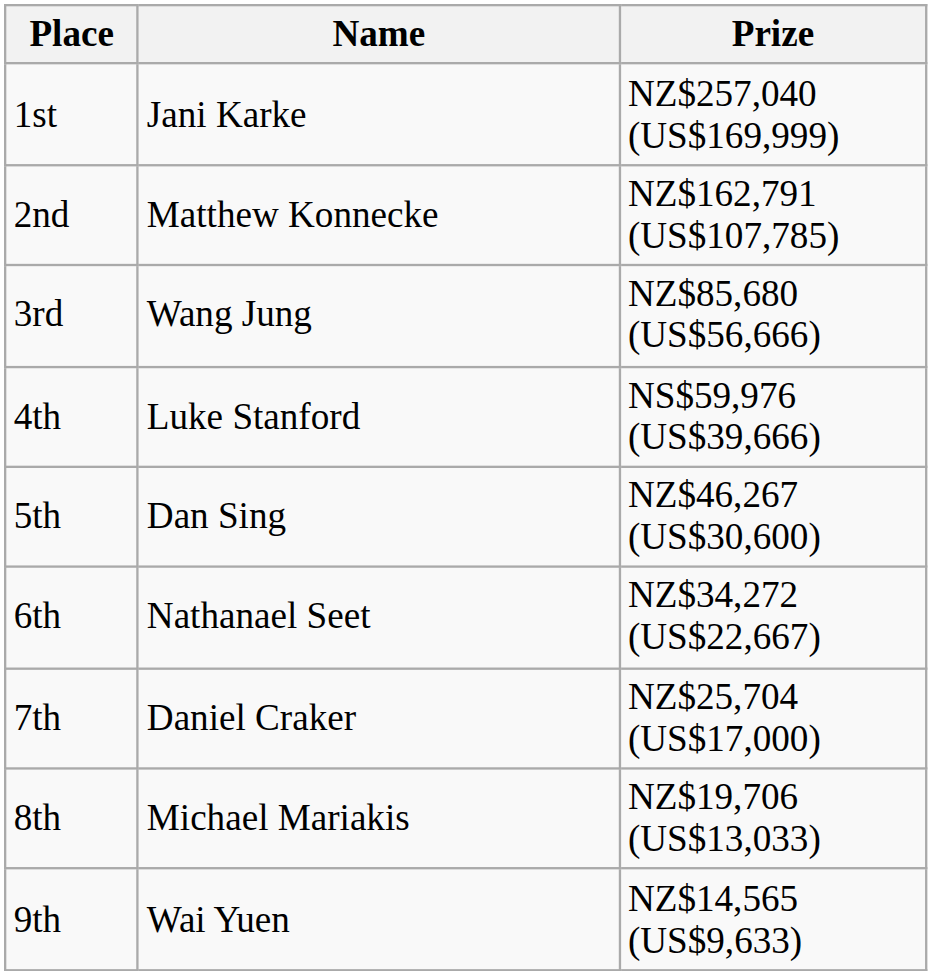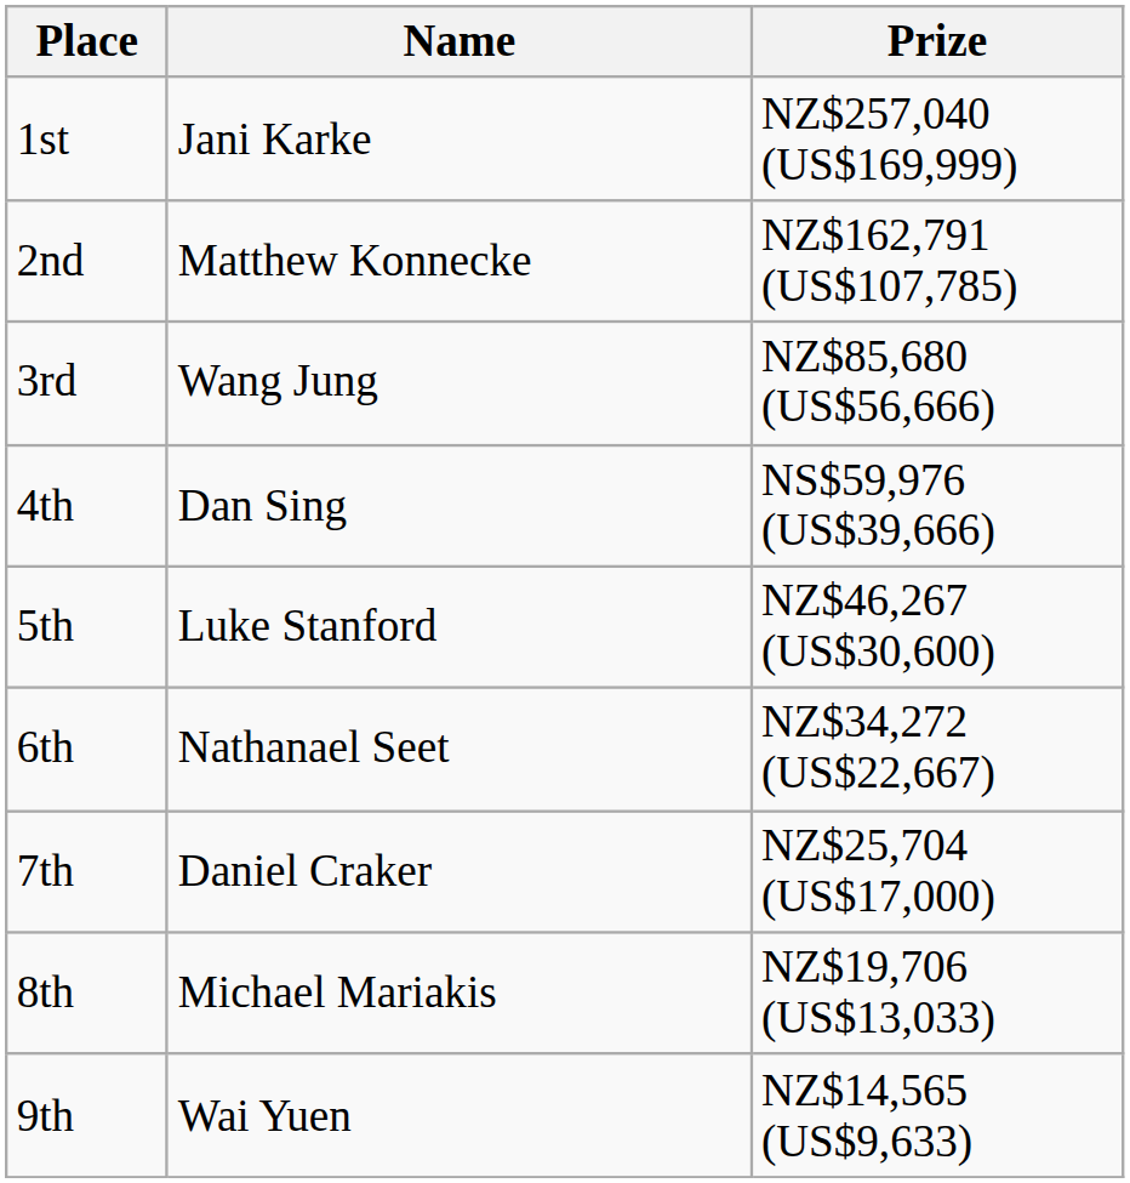4th | Name: Luke Stanford -> Dan Sing
5th | Name: Dan Sing -> Luke Stanford
